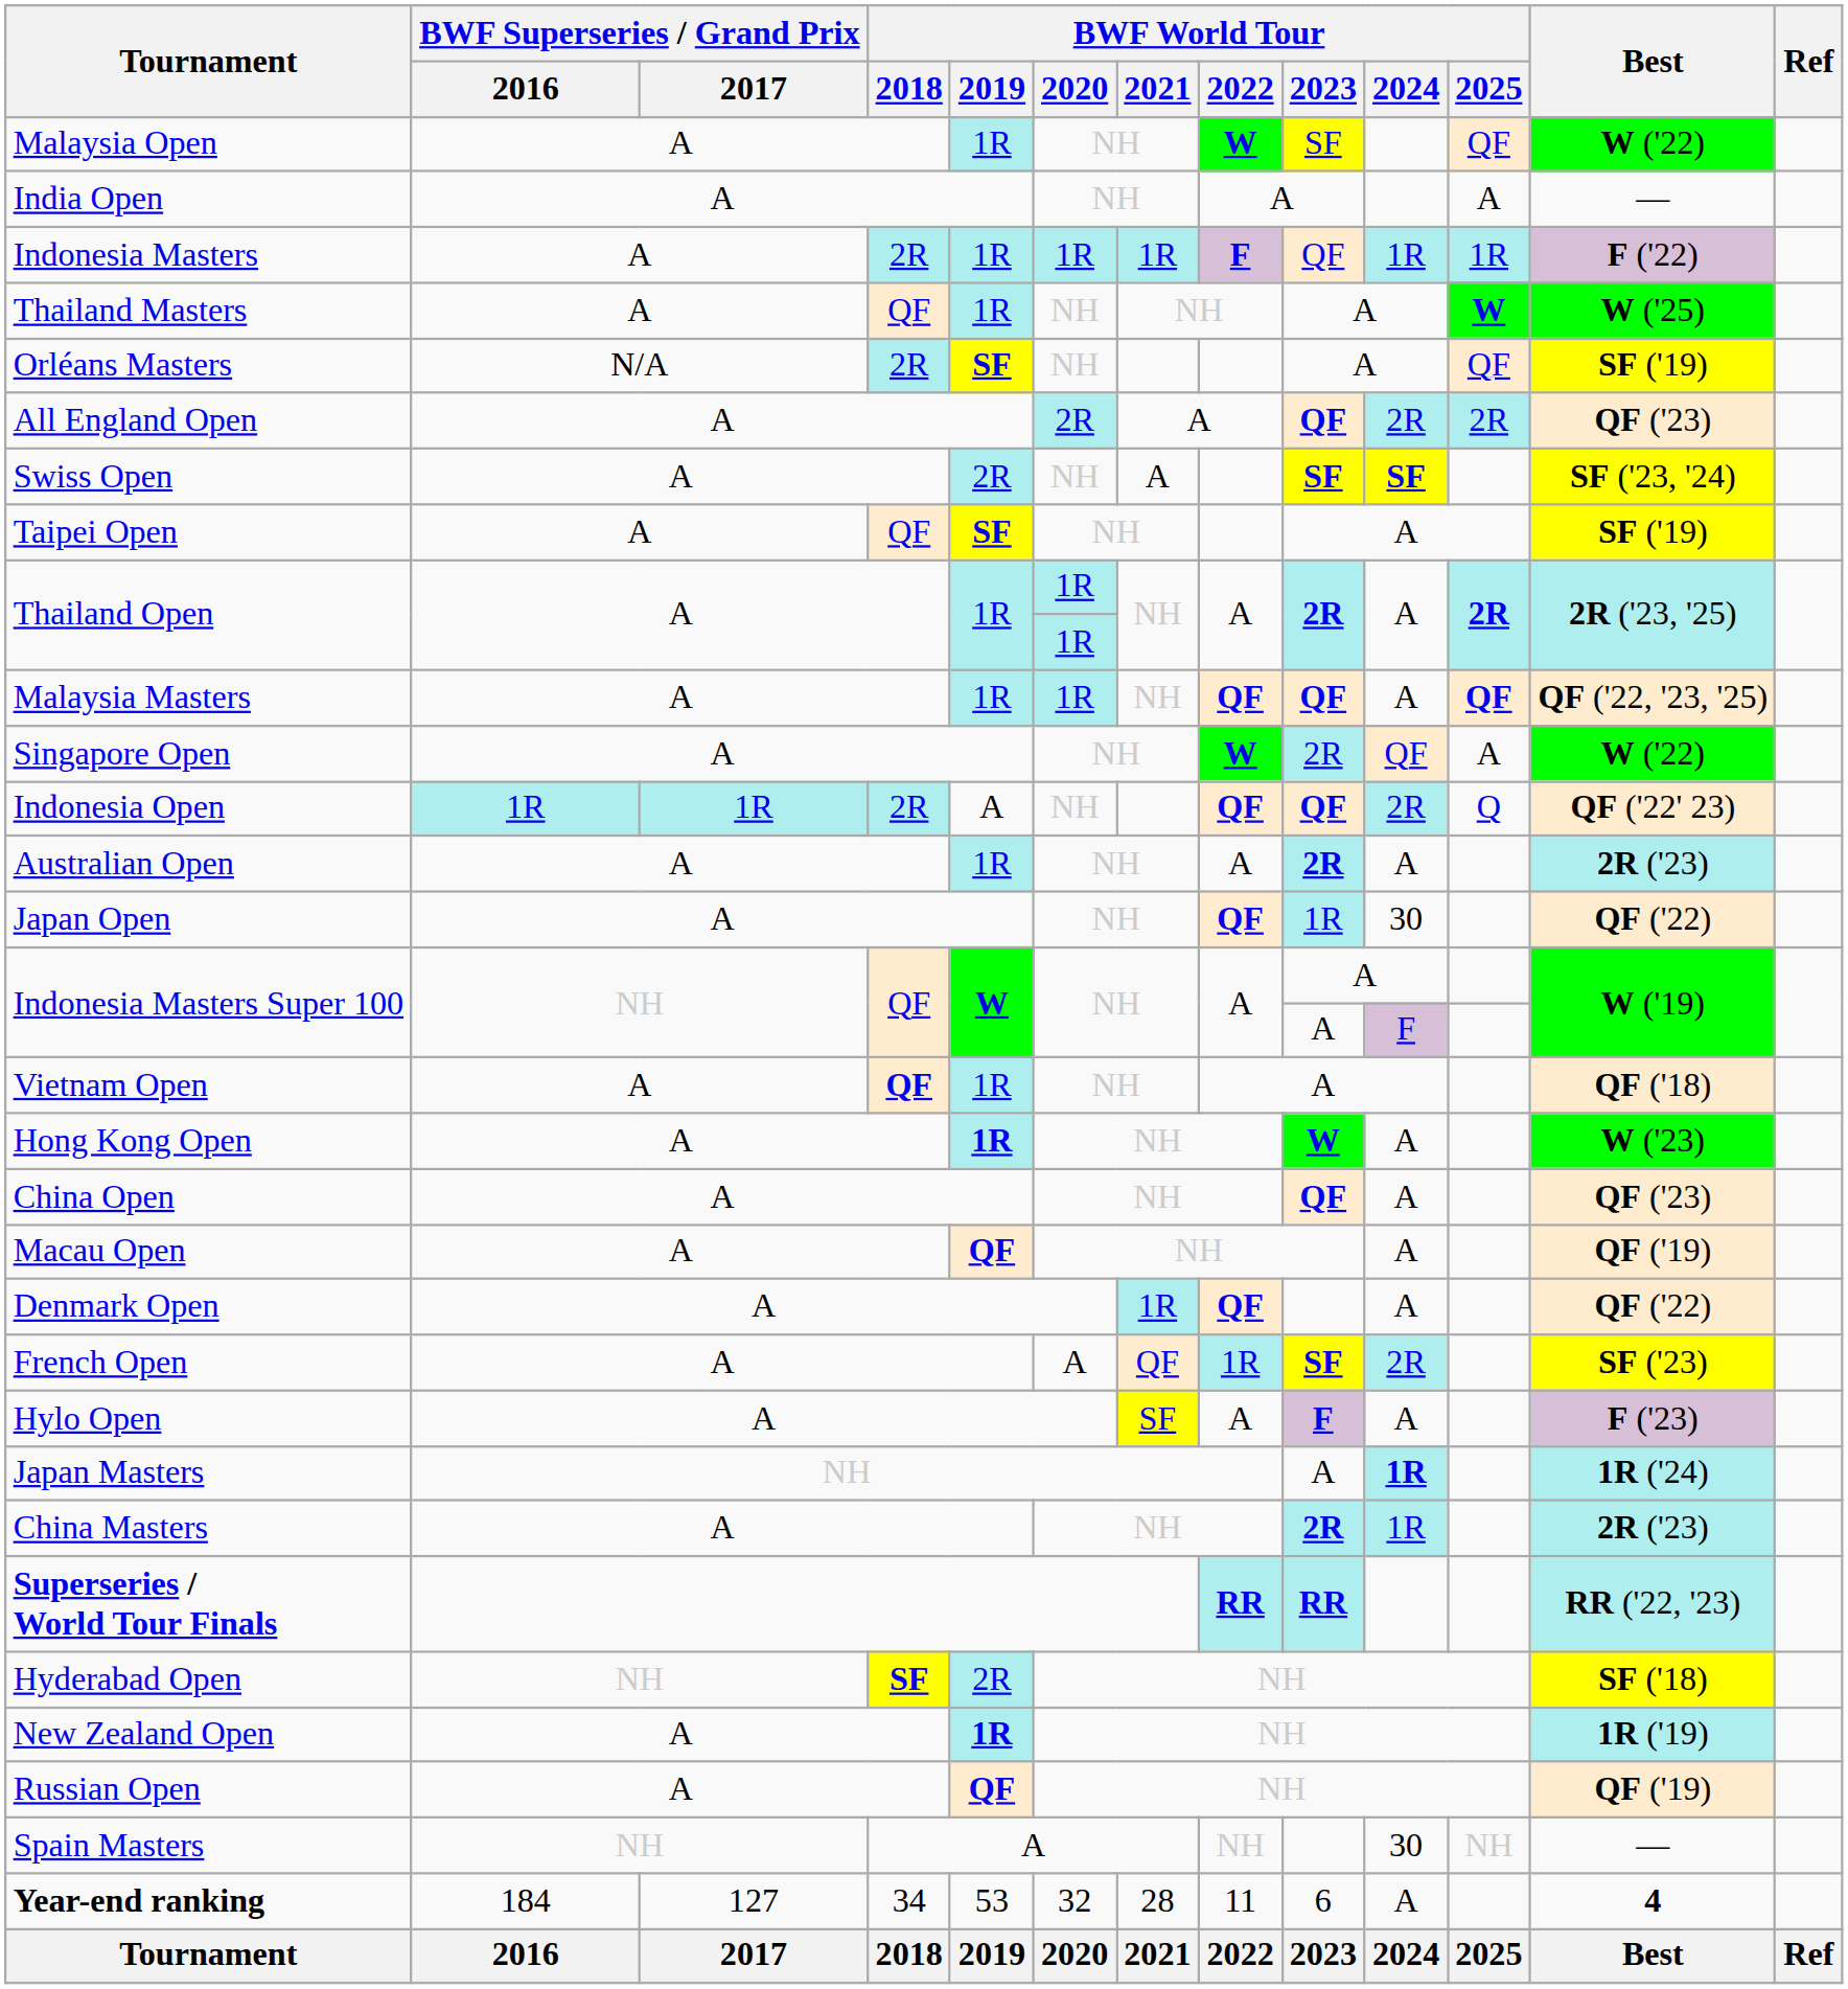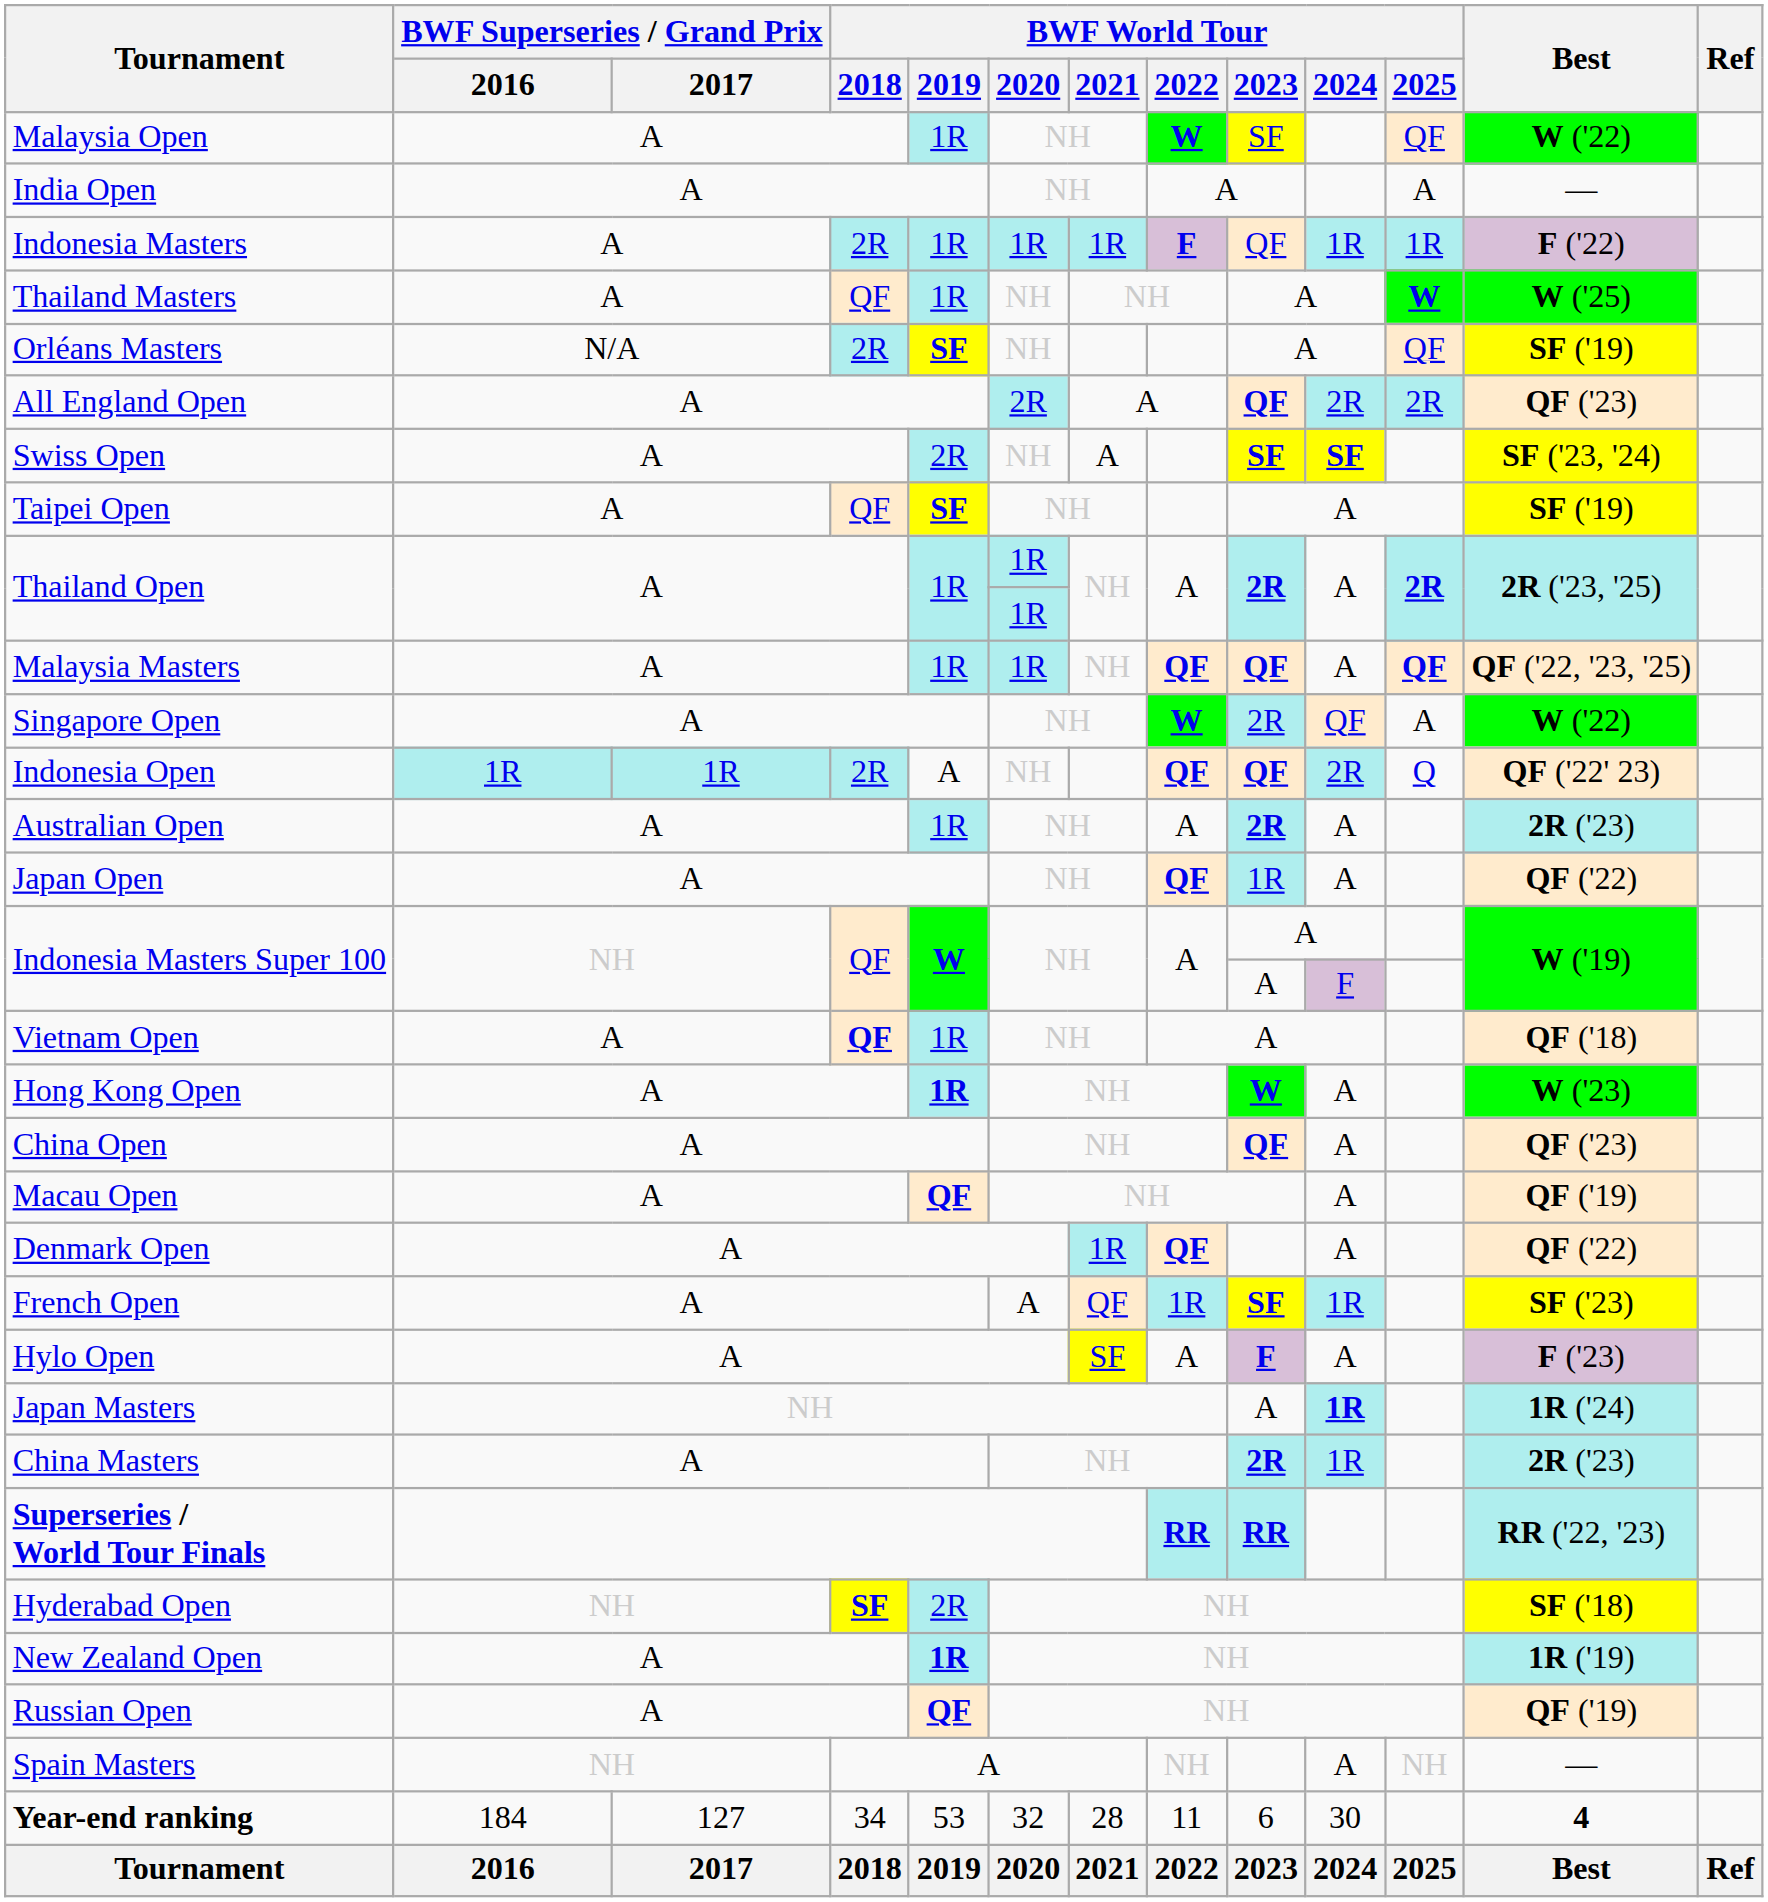Japan Open | BWF World Tour / 2024: 30 -> A
French Open | BWF World Tour / 2024: 2R -> 1R
Spain Masters | BWF World Tour / 2024: 30 -> A
Year-end ranking | BWF World Tour / 2024: A -> 30
